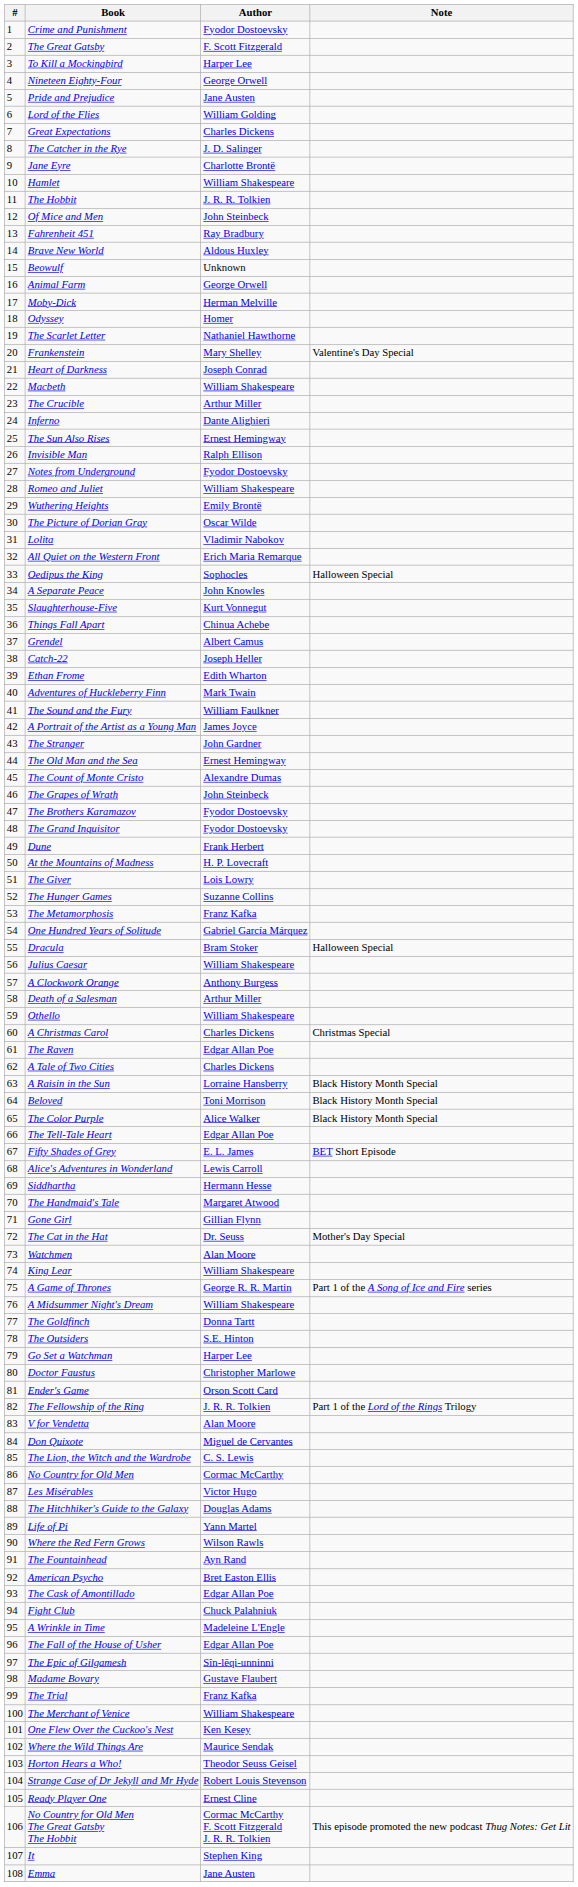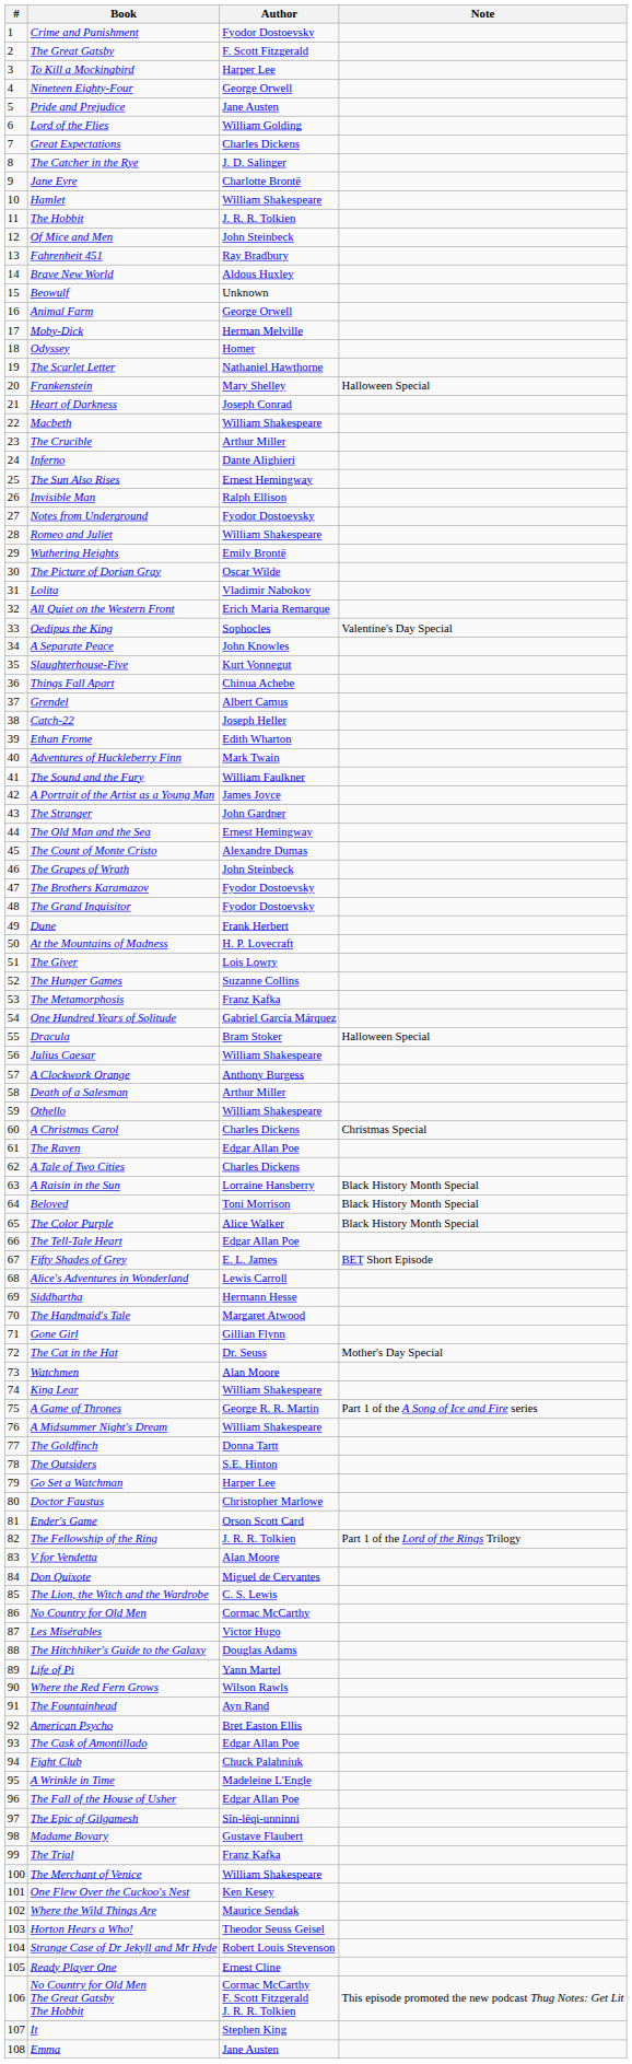Frankenstein | Note: Valentine's Day Special -> Halloween Special
Oedipus the King | Note: Halloween Special -> Valentine's Day Special
